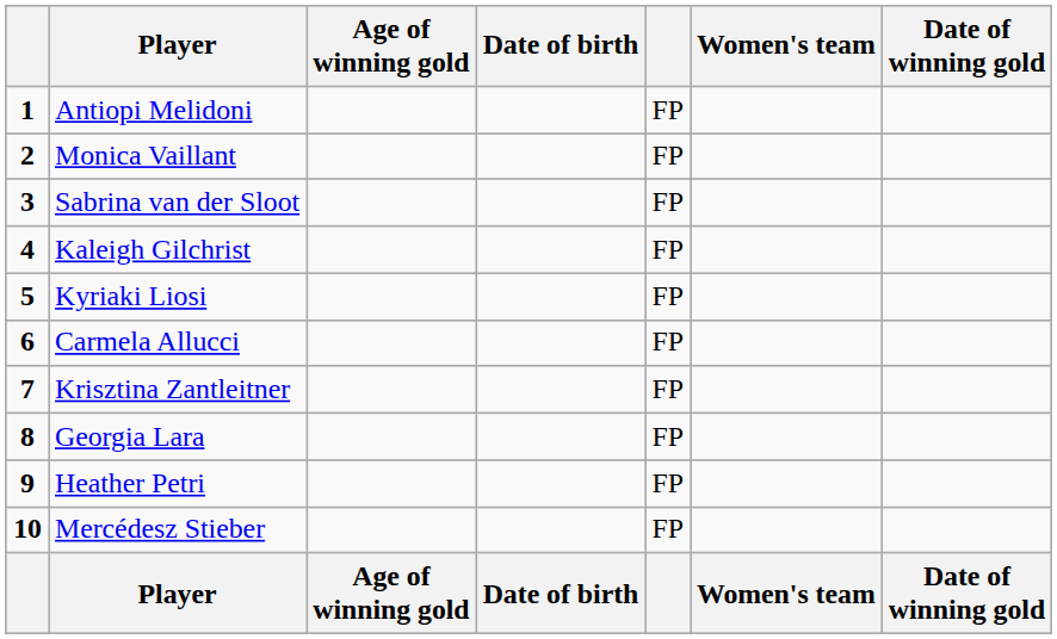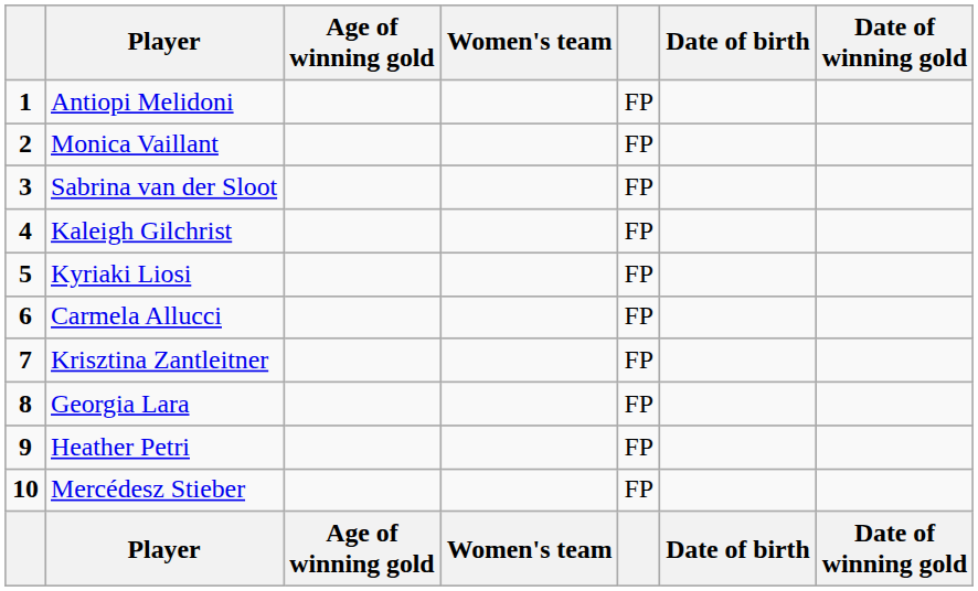columns swapped: Women's team <-> Date of birth
